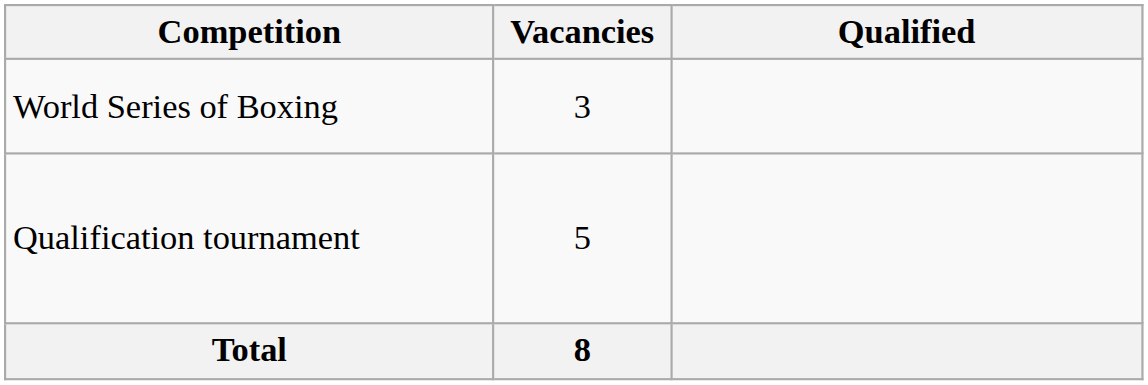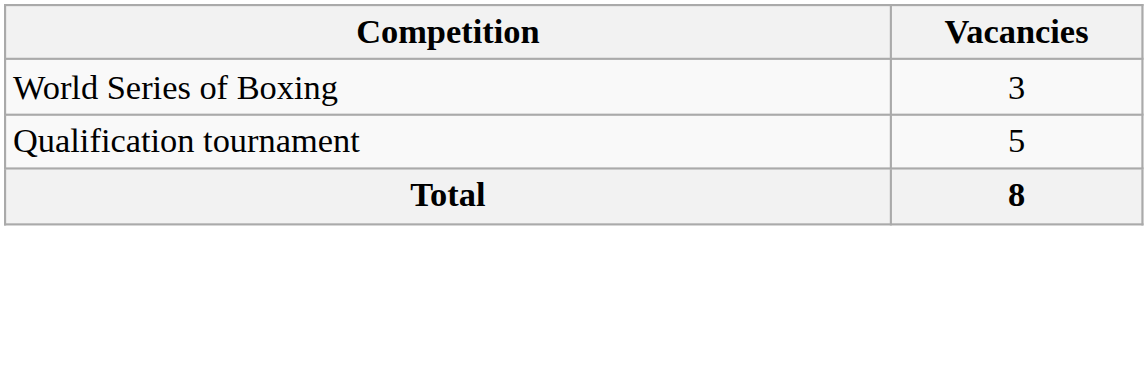- column: Qualified
